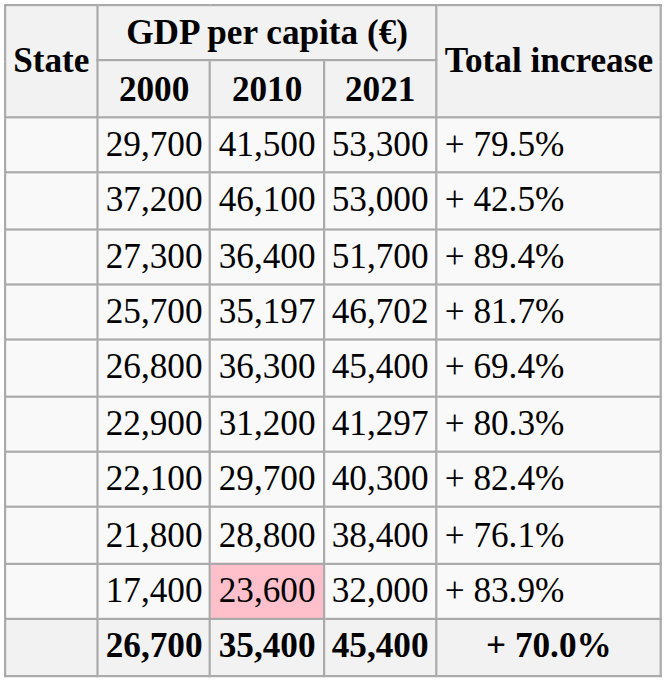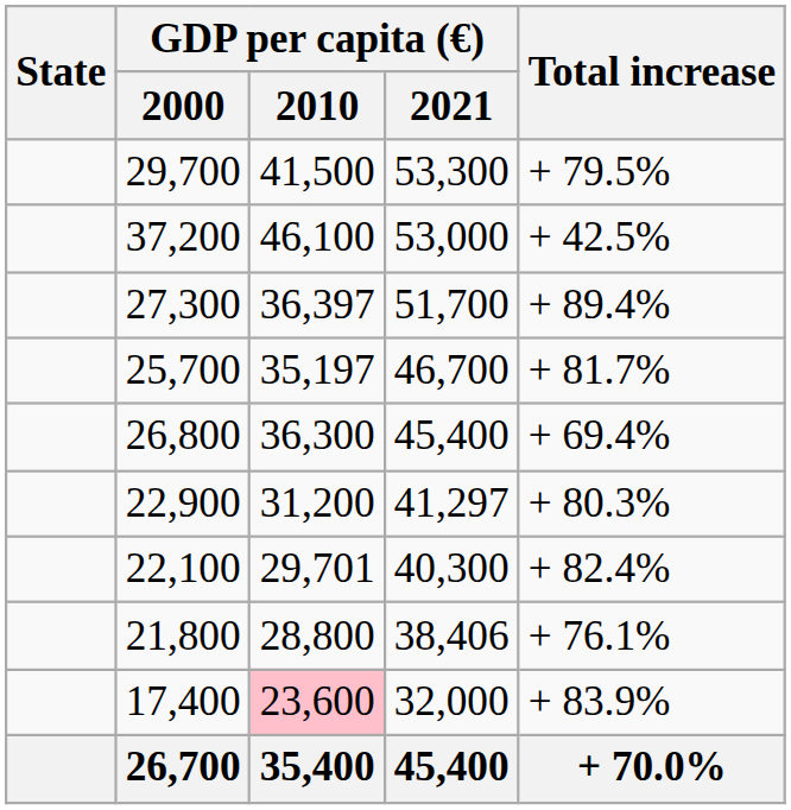27,300 | GDP per capita (€) / 2010: 36,400 -> 36,397
25,700 | GDP per capita (€) / 2021: 46,702 -> 46,700
22,100 | GDP per capita (€) / 2010: 29,700 -> 29,701
21,800 | GDP per capita (€) / 2021: 38,400 -> 38,406
